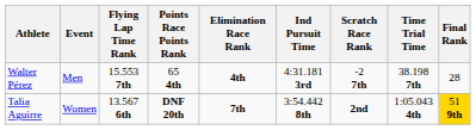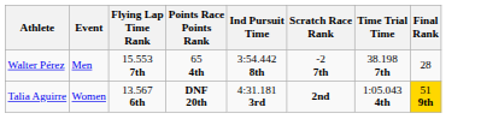- column: Elimination Race Rank | 4th | 7th
Walter Pérez | Ind Pursuit Time: 4:31.181 3rd -> 3:54.442 8th
Talia Aguirre | Ind Pursuit Time: 3:54.442 8th -> 4:31.181 3rd
